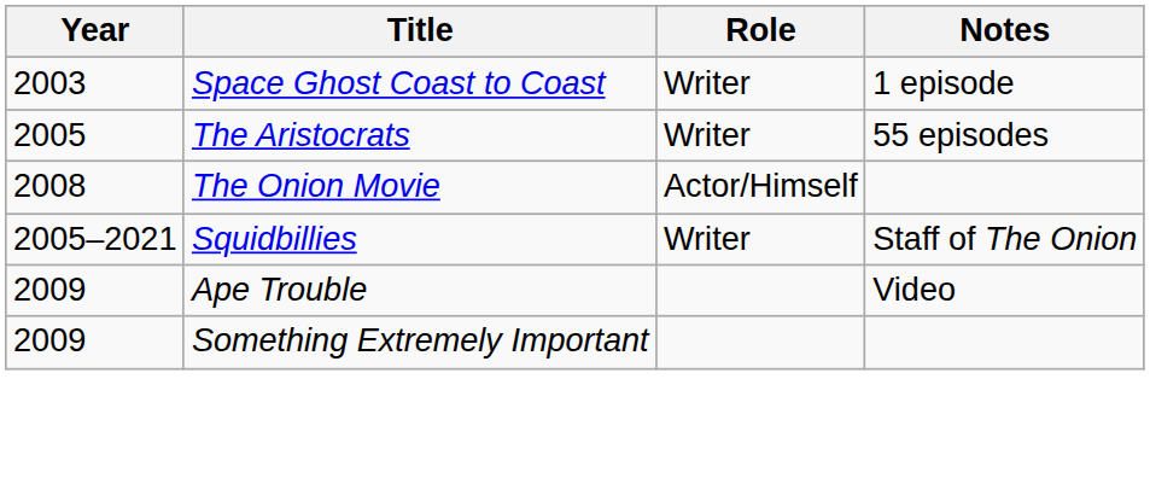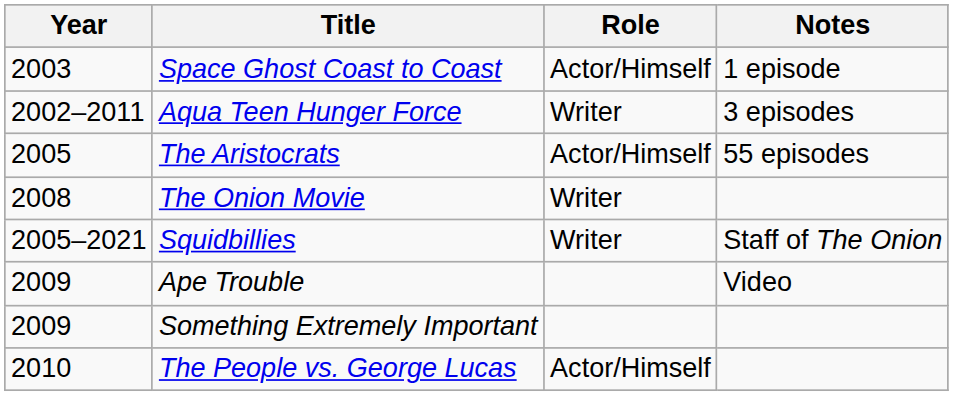Space Ghost Coast to Coast | Role: Writer -> Actor/Himself
+ row: 2002–2011 | Aqua Teen Hunger Force | Writer | 3 episodes
The Aristocrats | Role: Writer -> Actor/Himself
The Onion Movie | Role: Actor/Himself -> Writer
+ row: 2010 | The People vs. George Lucas | Actor/Himself
